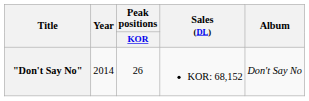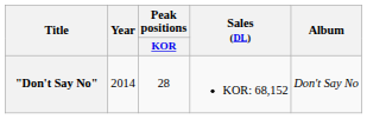"Don't Say No" | Peak positions / KOR: 26 -> 28
